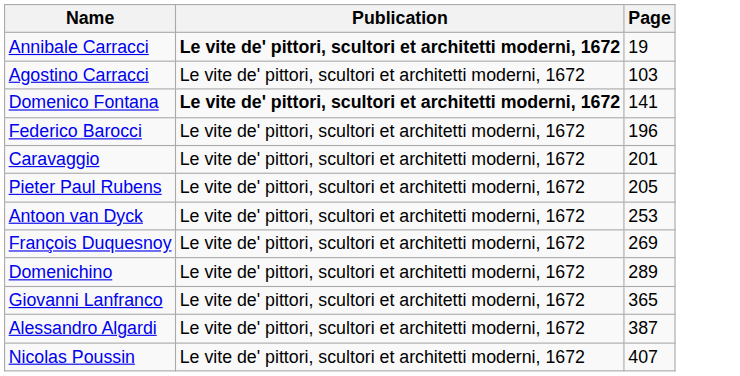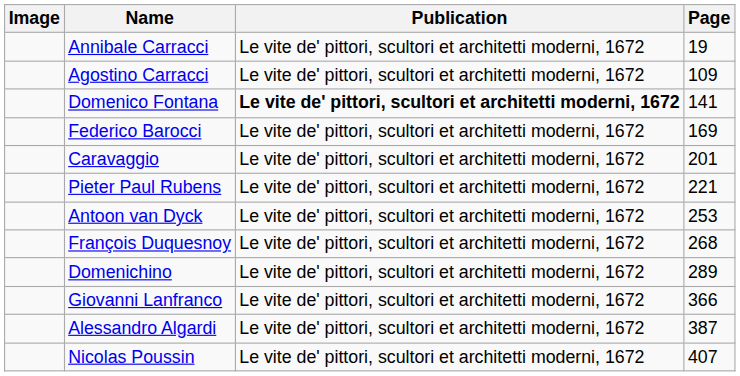+ column: Image
Annibale Carracci | Publication: bold -> normal
Agostino Carracci | Page: 103 -> 109
Federico Barocci | Page: 196 -> 169
Pieter Paul Rubens | Page: 205 -> 221
François Duquesnoy | Page: 269 -> 268
Giovanni Lanfranco | Page: 365 -> 366
